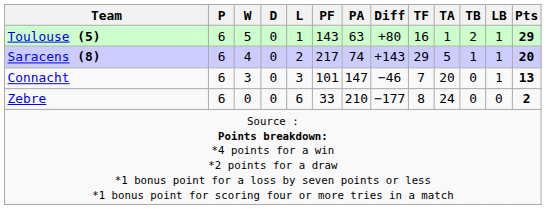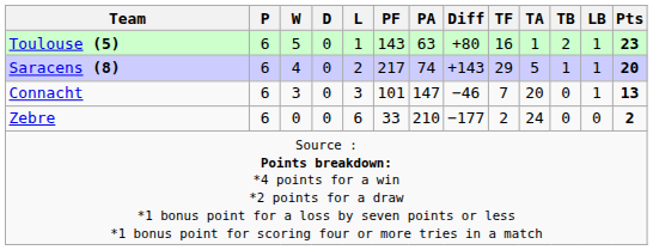Toulouse (5) | Pts: 29 -> 23
Zebre | TF: 8 -> 2
